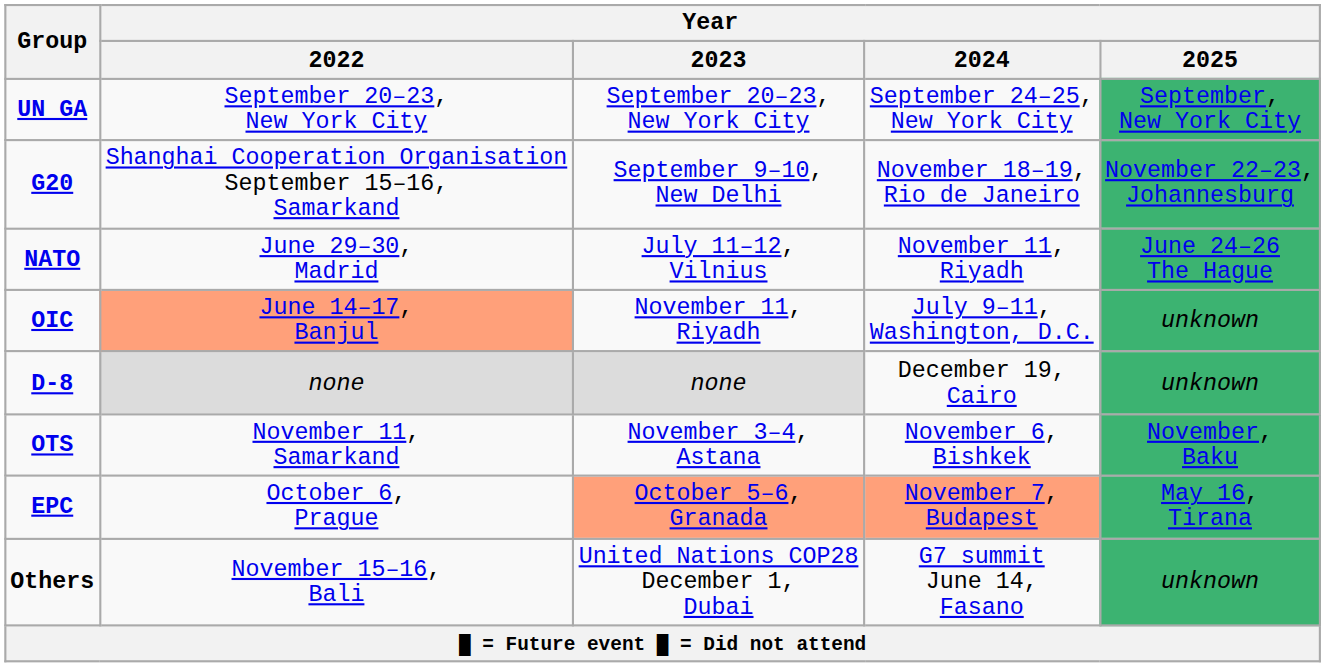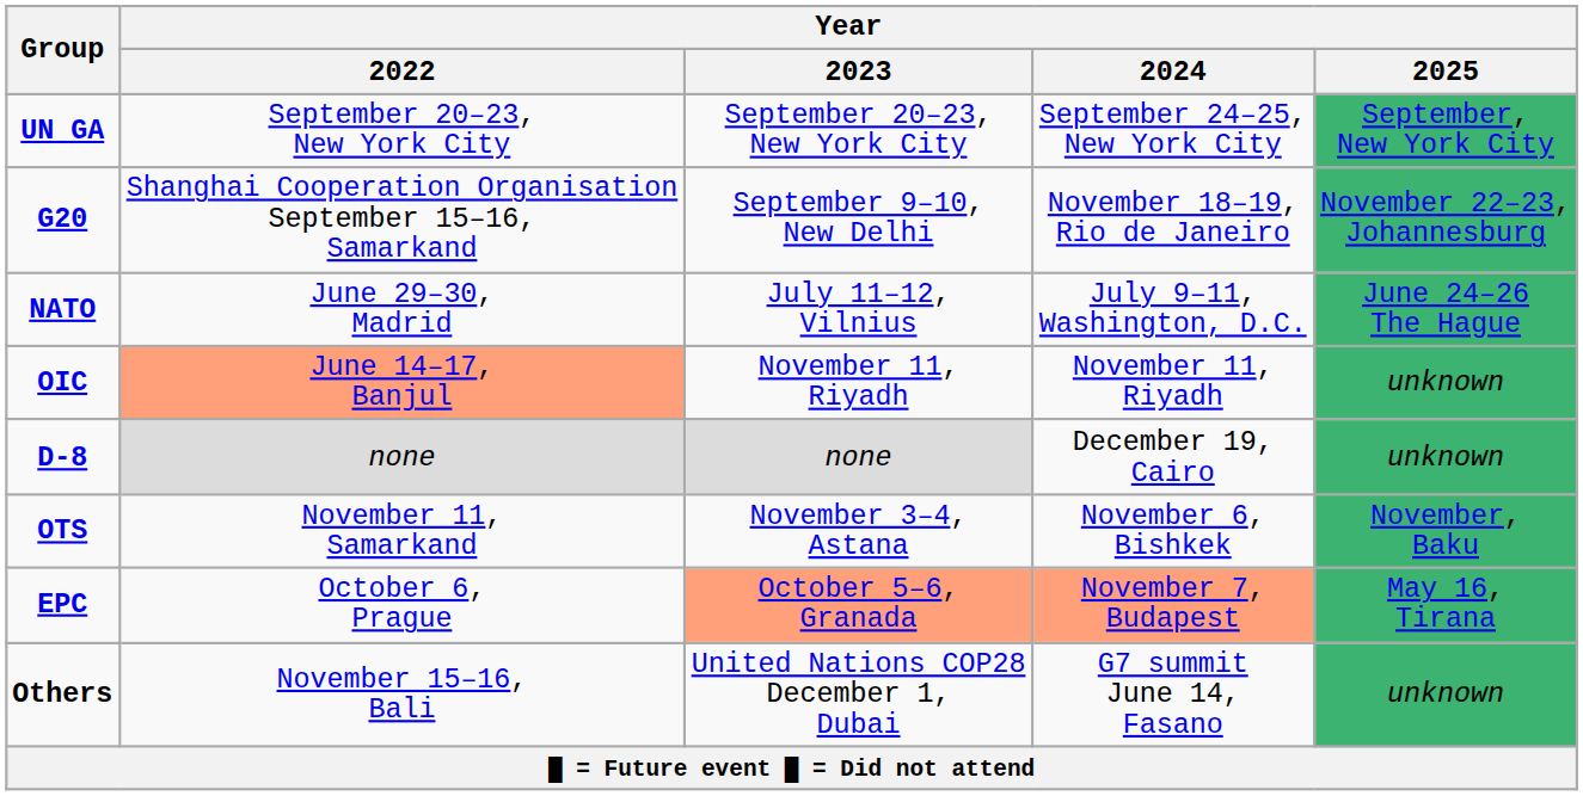NATO | Year / 2024: November 11, Riyadh -> July 9–11, Washington, D.C.
OIC | Year / 2024: July 9–11, Washington, D.C. -> November 11, Riyadh
